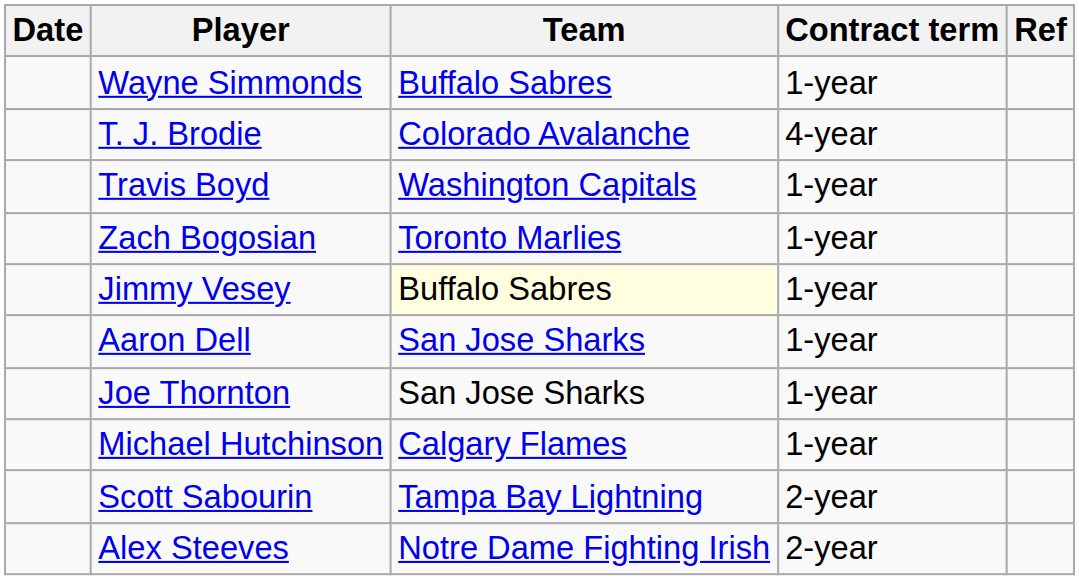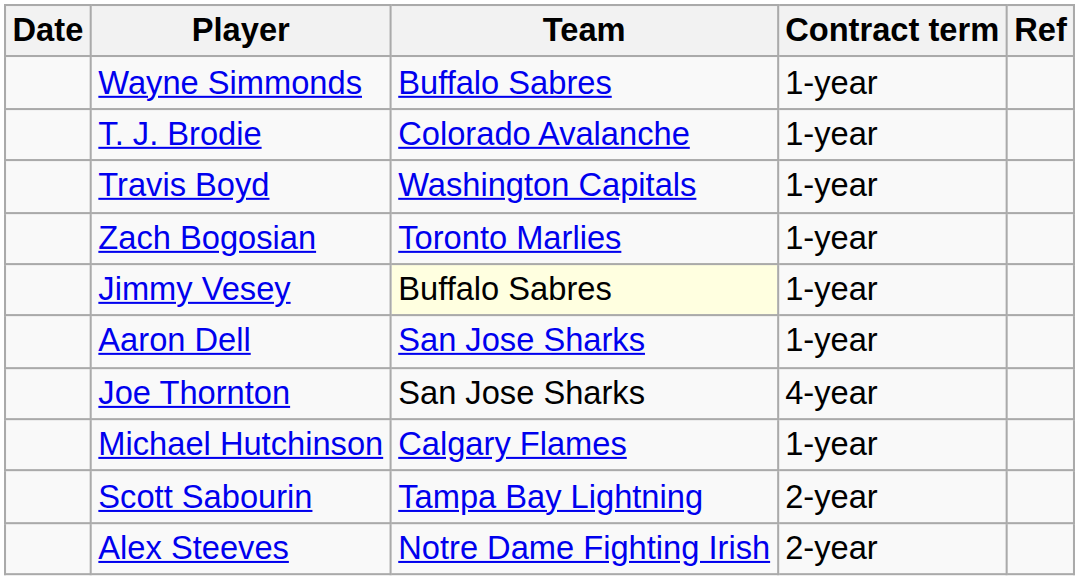T. J. Brodie | Contract term: 4-year -> 1-year
Joe Thornton | Contract term: 1-year -> 4-year
